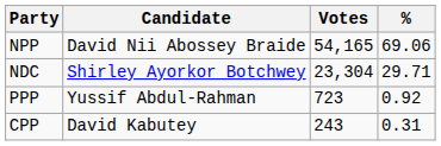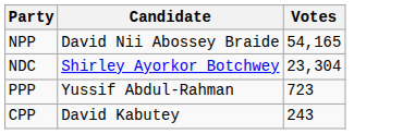- column: % | 69.06 | 29.71 | 0.92 | 0.31
